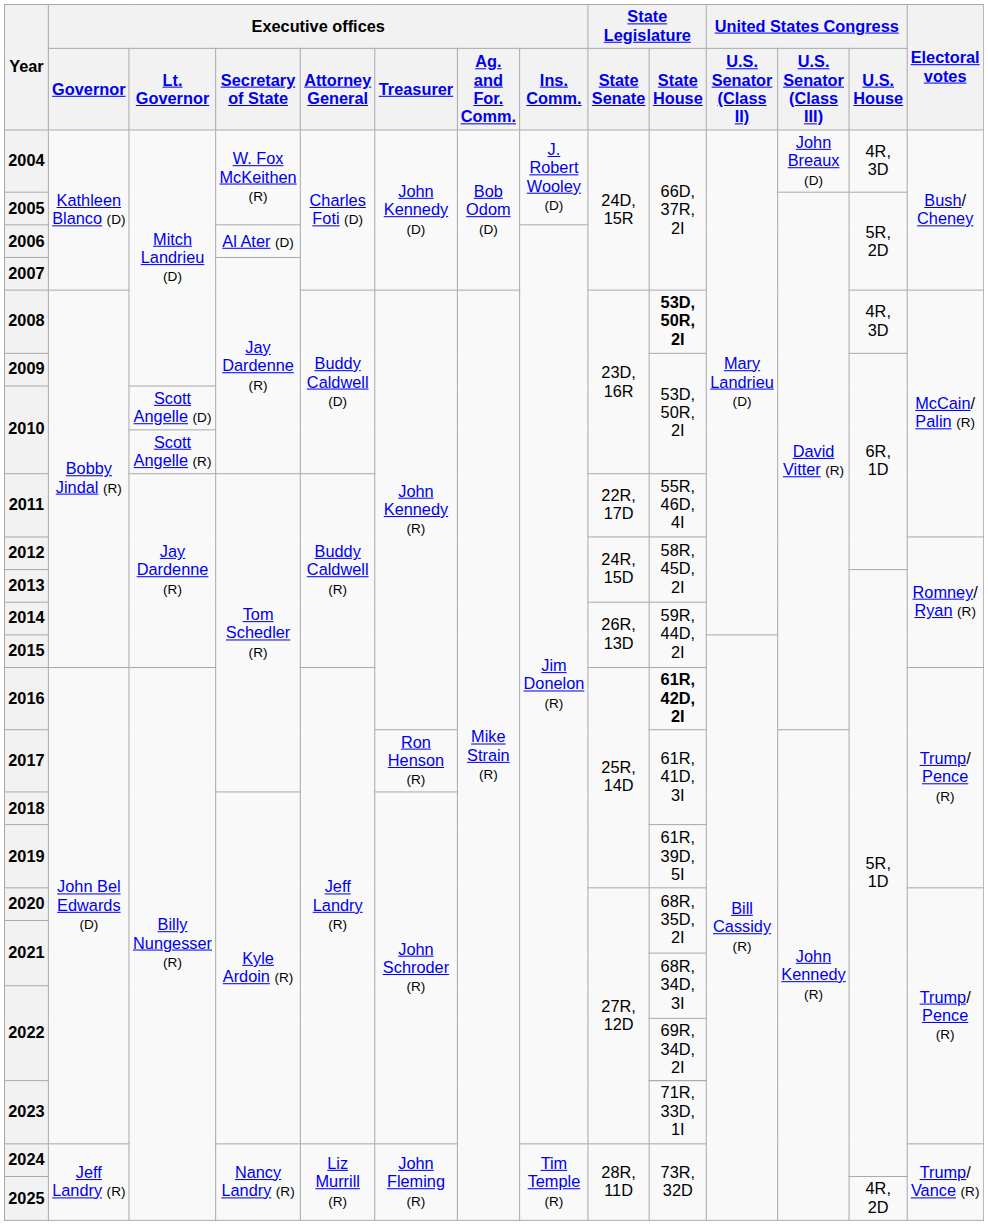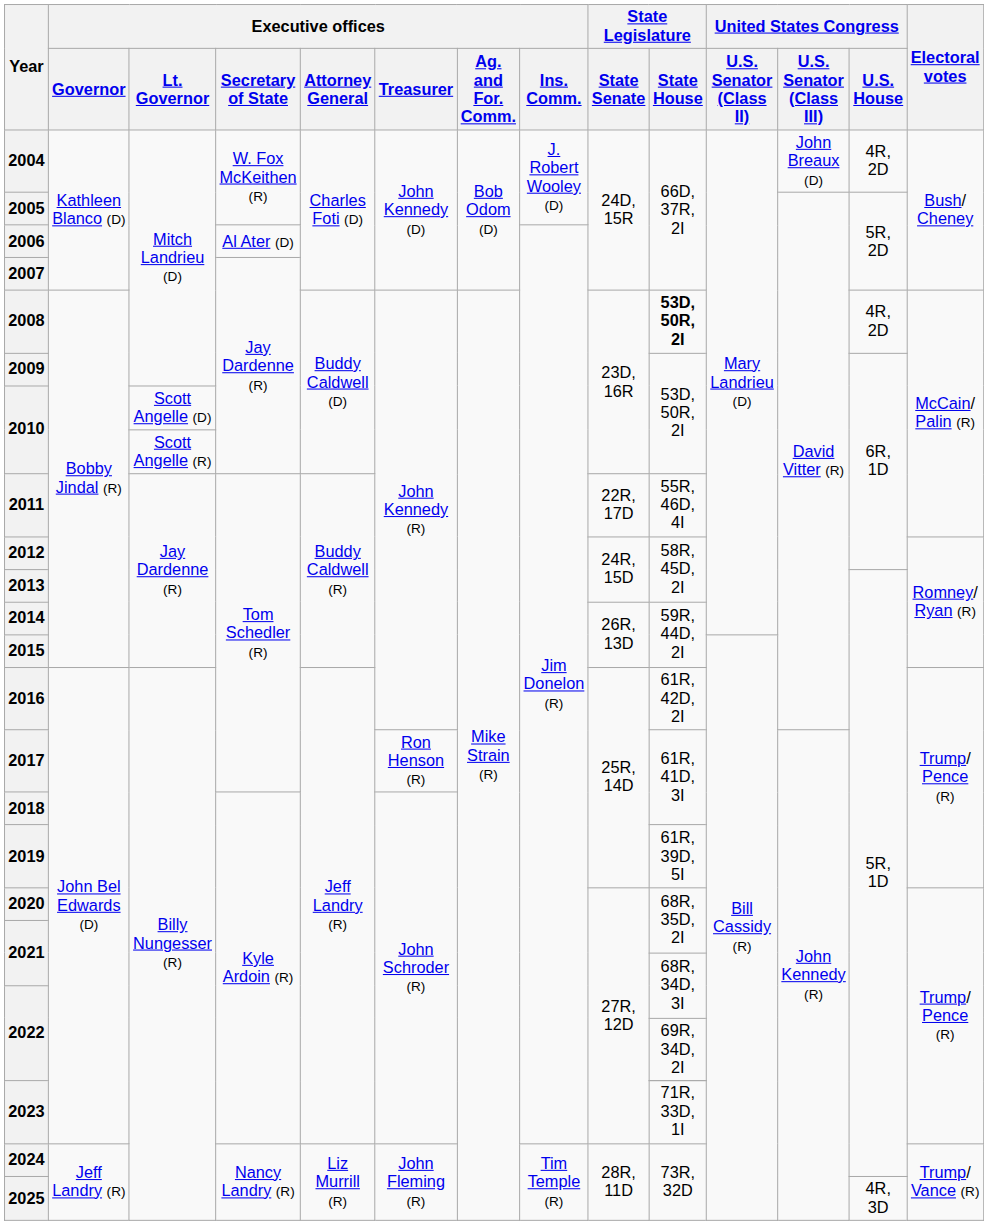2004 | United States Congress / U.S. House: 4R, 3D -> 4R, 2D
2008 | United States Congress / U.S. House: 4R, 3D -> 4R, 2D
2016 | State Legislature / State House: bold -> normal
2025 | United States Congress / U.S. House: 4R, 2D -> 4R, 3D
